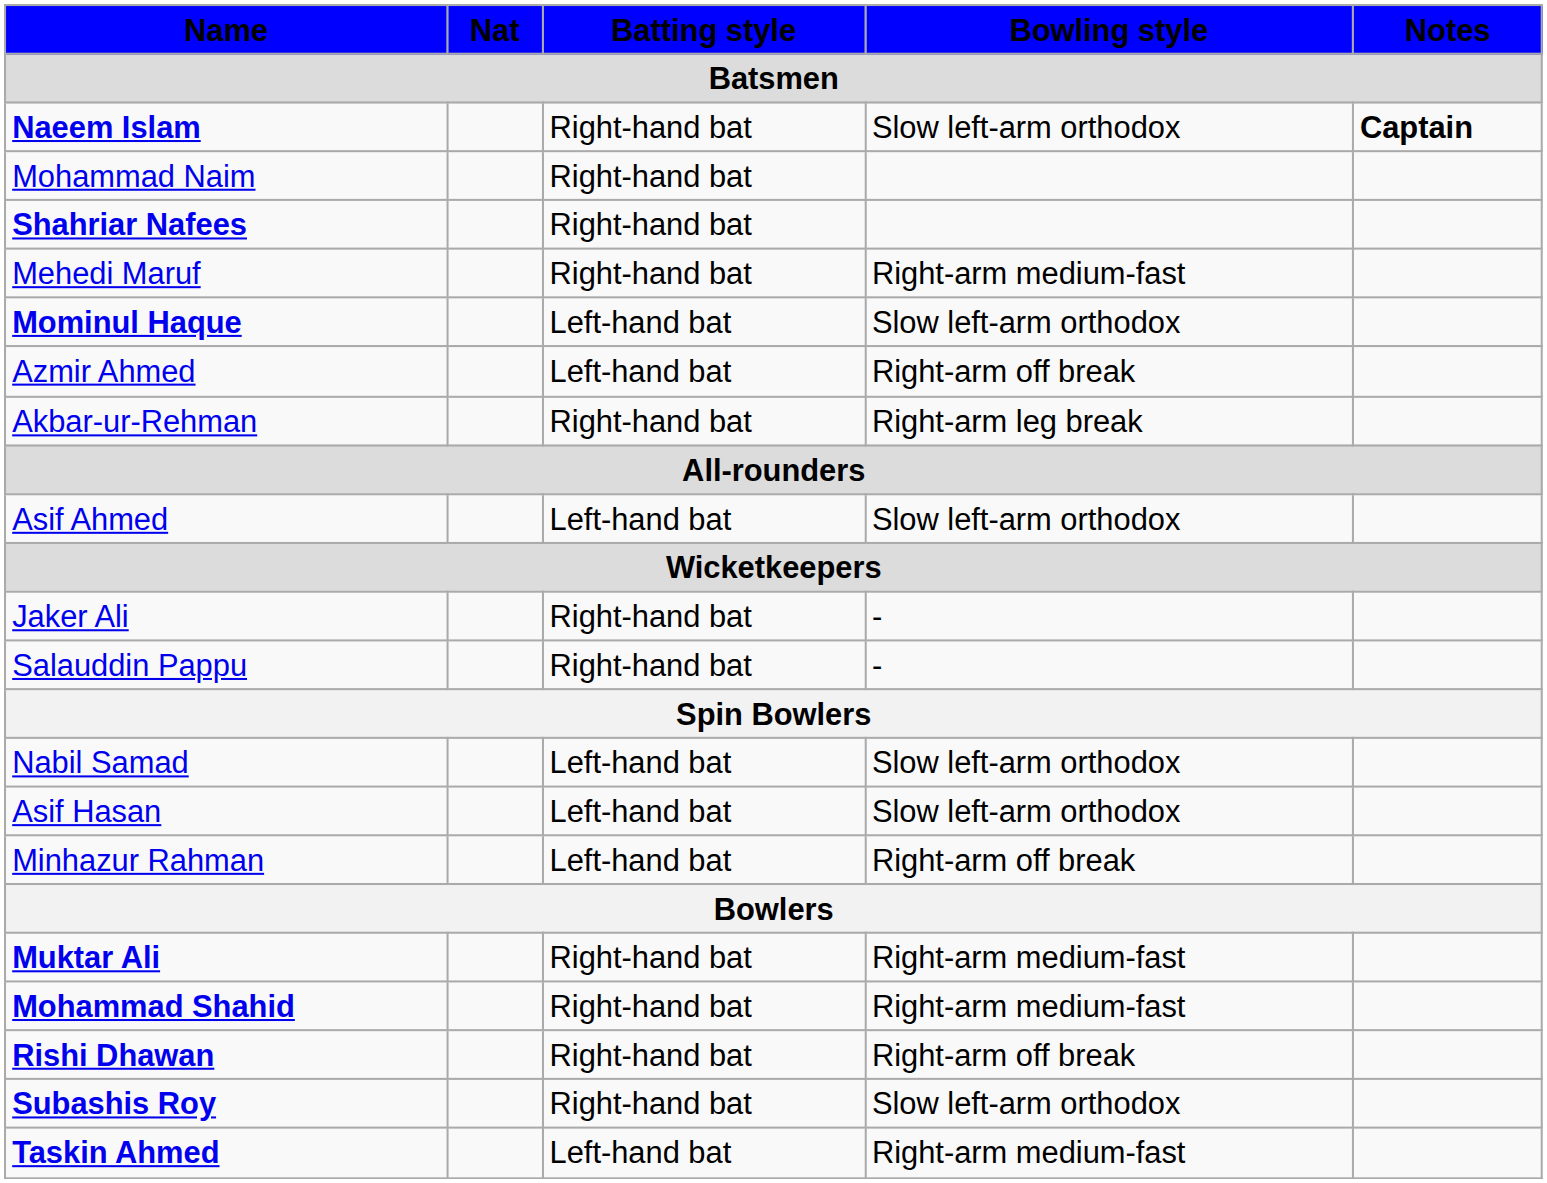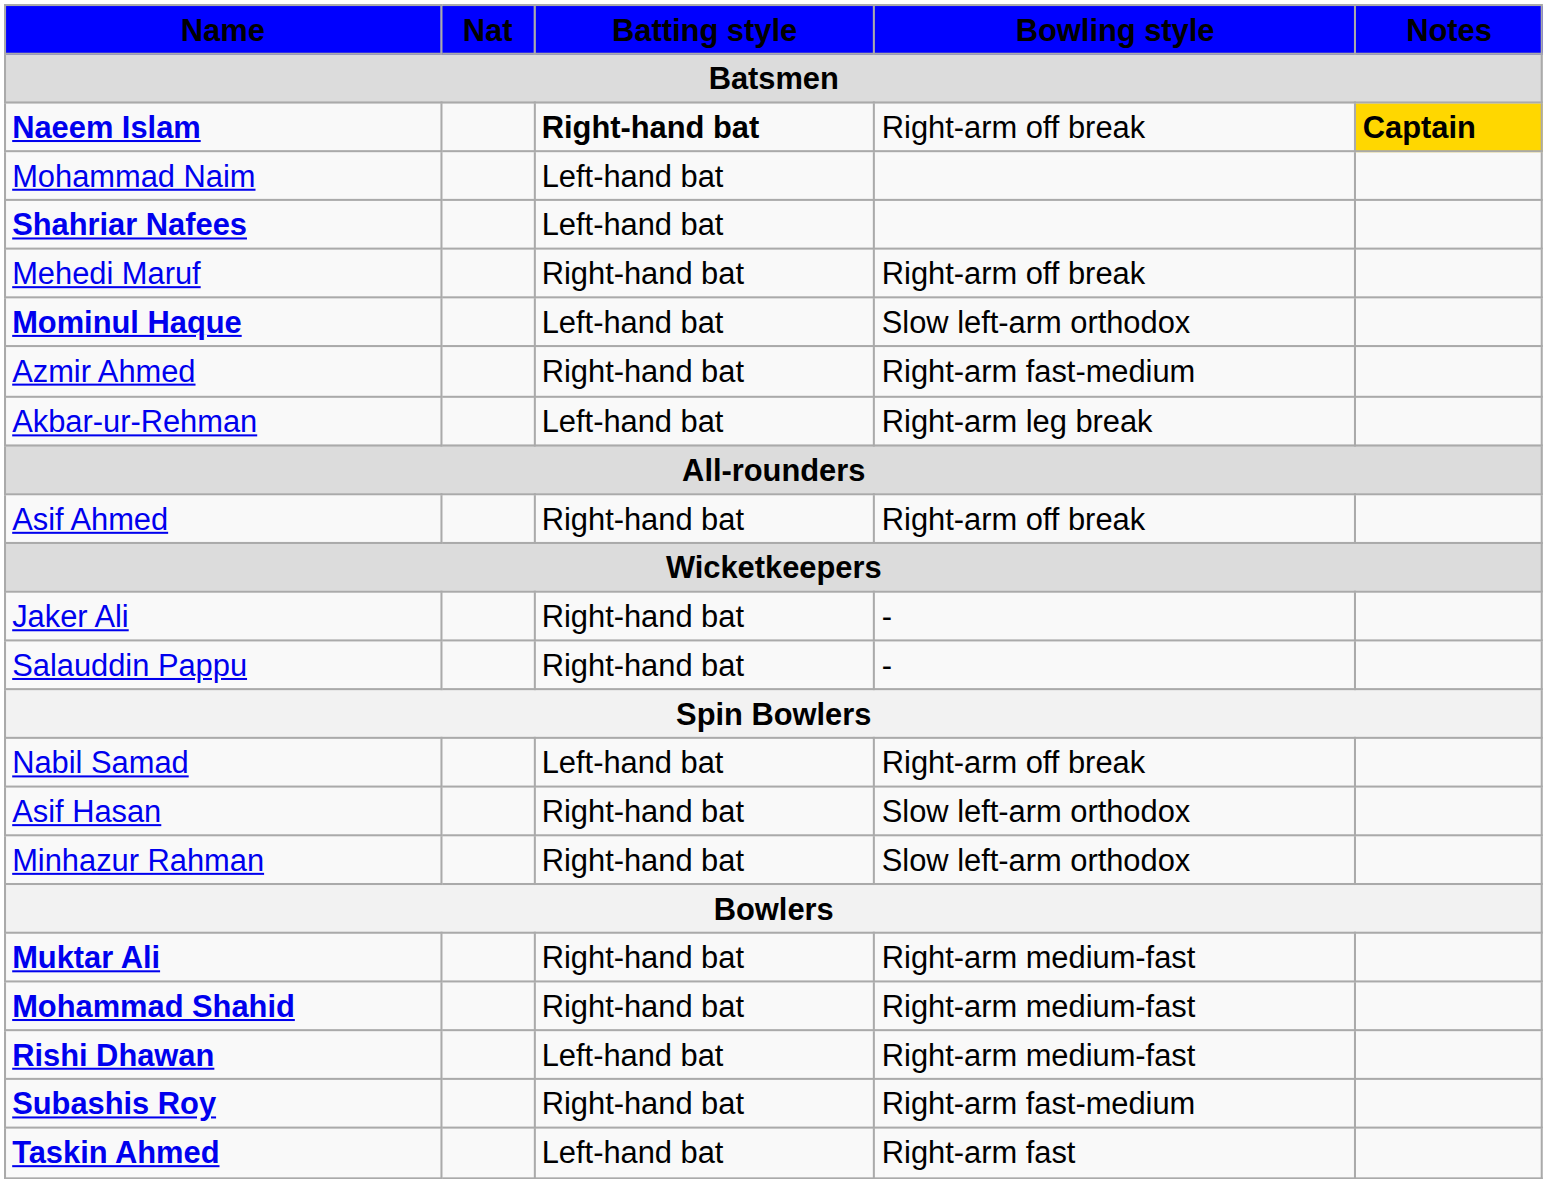Naeem Islam | Batting style: normal -> bold
Naeem Islam | Bowling style: Slow left-arm orthodox -> Right-arm off break
Naeem Islam | Notes: no background -> gold background
Mohammad Naim | Batting style: Right-hand bat -> Left-hand bat
Shahriar Nafees | Batting style: Right-hand bat -> Left-hand bat
Mehedi Maruf | Bowling style: Right-arm medium-fast -> Right-arm off break
Azmir Ahmed | Batting style: Left-hand bat -> Right-hand bat
Azmir Ahmed | Bowling style: Right-arm off break -> Right-arm fast-medium
Akbar-ur-Rehman | Batting style: Right-hand bat -> Left-hand bat
Asif Ahmed | Batting style: Left-hand bat -> Right-hand bat
Asif Ahmed | Bowling style: Slow left-arm orthodox -> Right-arm off break
Nabil Samad | Bowling style: Slow left-arm orthodox -> Right-arm off break
Asif Hasan | Batting style: Left-hand bat -> Right-hand bat
Minhazur Rahman | Batting style: Left-hand bat -> Right-hand bat
Minhazur Rahman | Bowling style: Right-arm off break -> Slow left-arm orthodox
Rishi Dhawan | Batting style: Right-hand bat -> Left-hand bat
Rishi Dhawan | Bowling style: Right-arm off break -> Right-arm medium-fast
Subashis Roy | Bowling style: Slow left-arm orthodox -> Right-arm fast-medium
Taskin Ahmed | Bowling style: Right-arm medium-fast -> Right-arm fast
